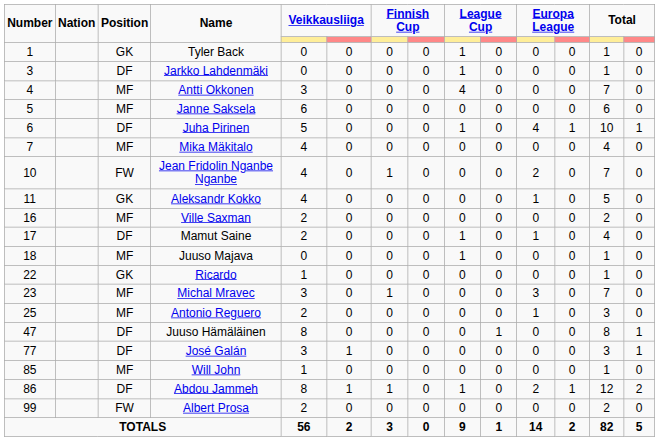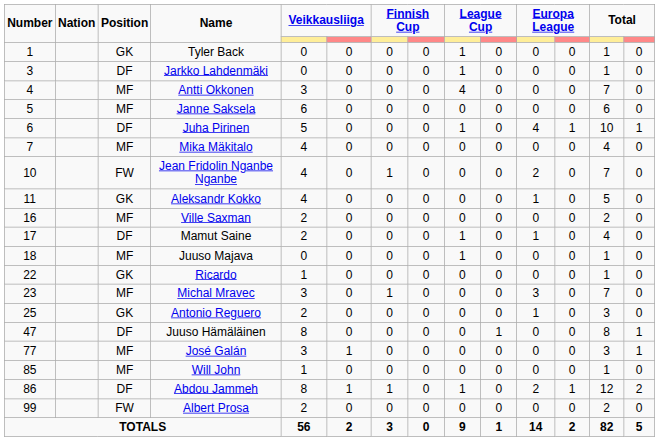Antonio Reguero | Position: MF -> GK
José Galán | Position: DF -> MF
